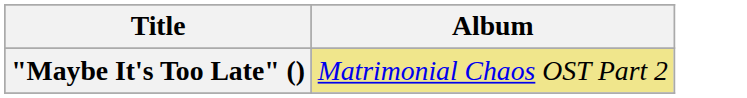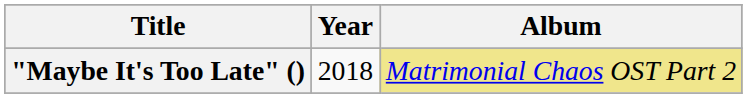+ column: Year | 2018
